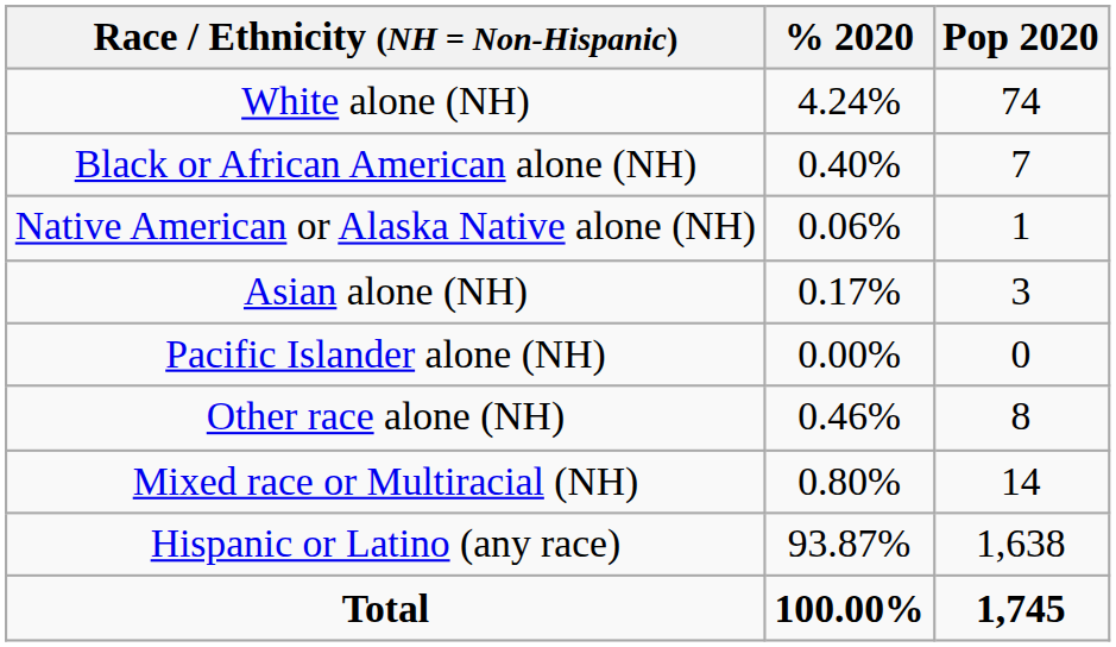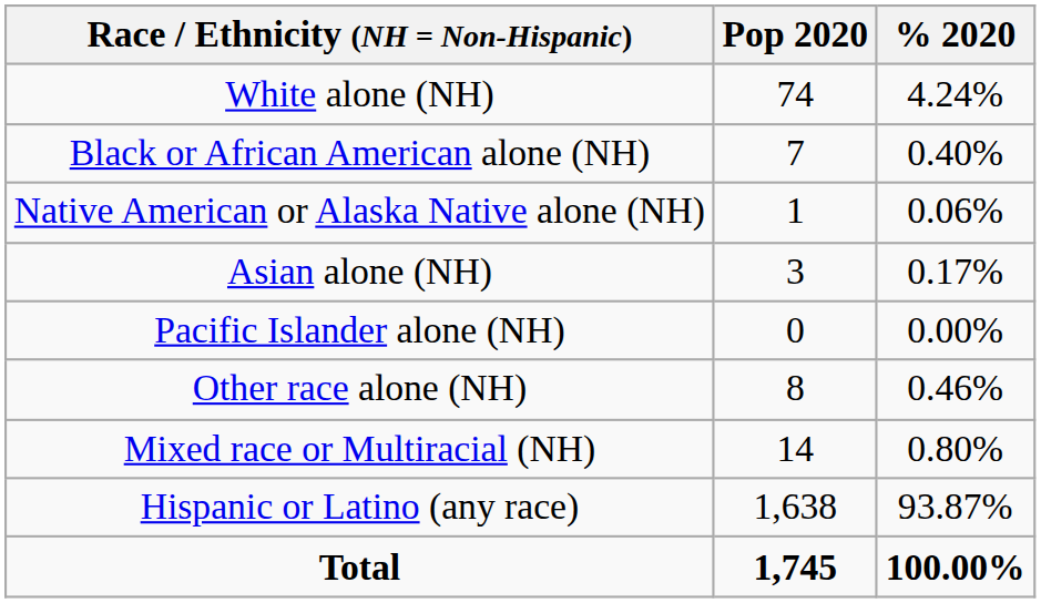columns swapped: Pop 2020 <-> % 2020
